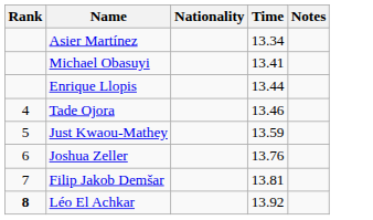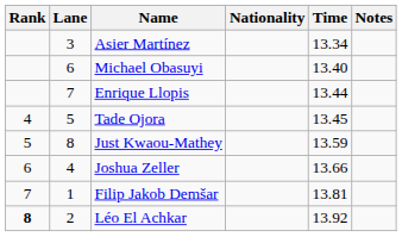+ column: Lane | 3 | 6 | 7 | 5 | 8 | 4 | 1 | 2
Michael Obasuyi | Time: 13.41 -> 13.40
Tade Ojora | Time: 13.46 -> 13.45
Joshua Zeller | Time: 13.76 -> 13.66
